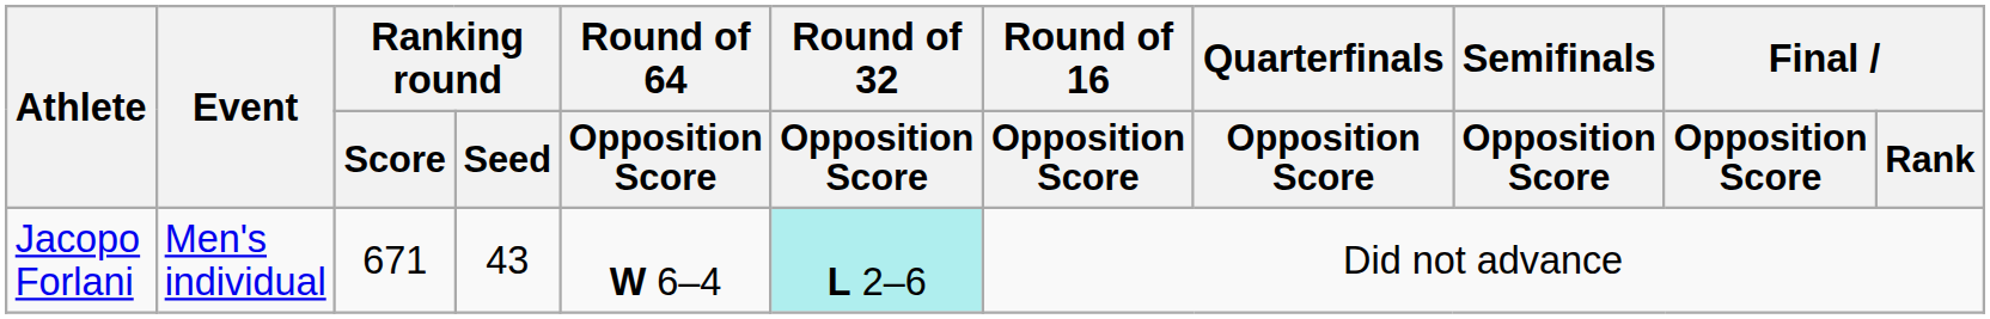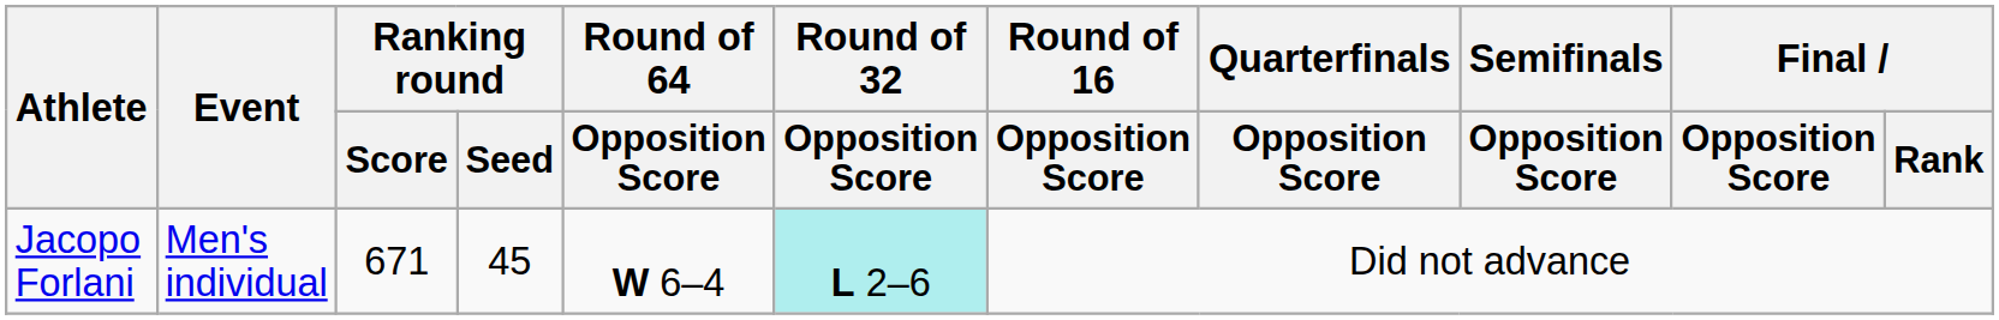Jacopo Forlani | Ranking round / Seed: 43 -> 45
